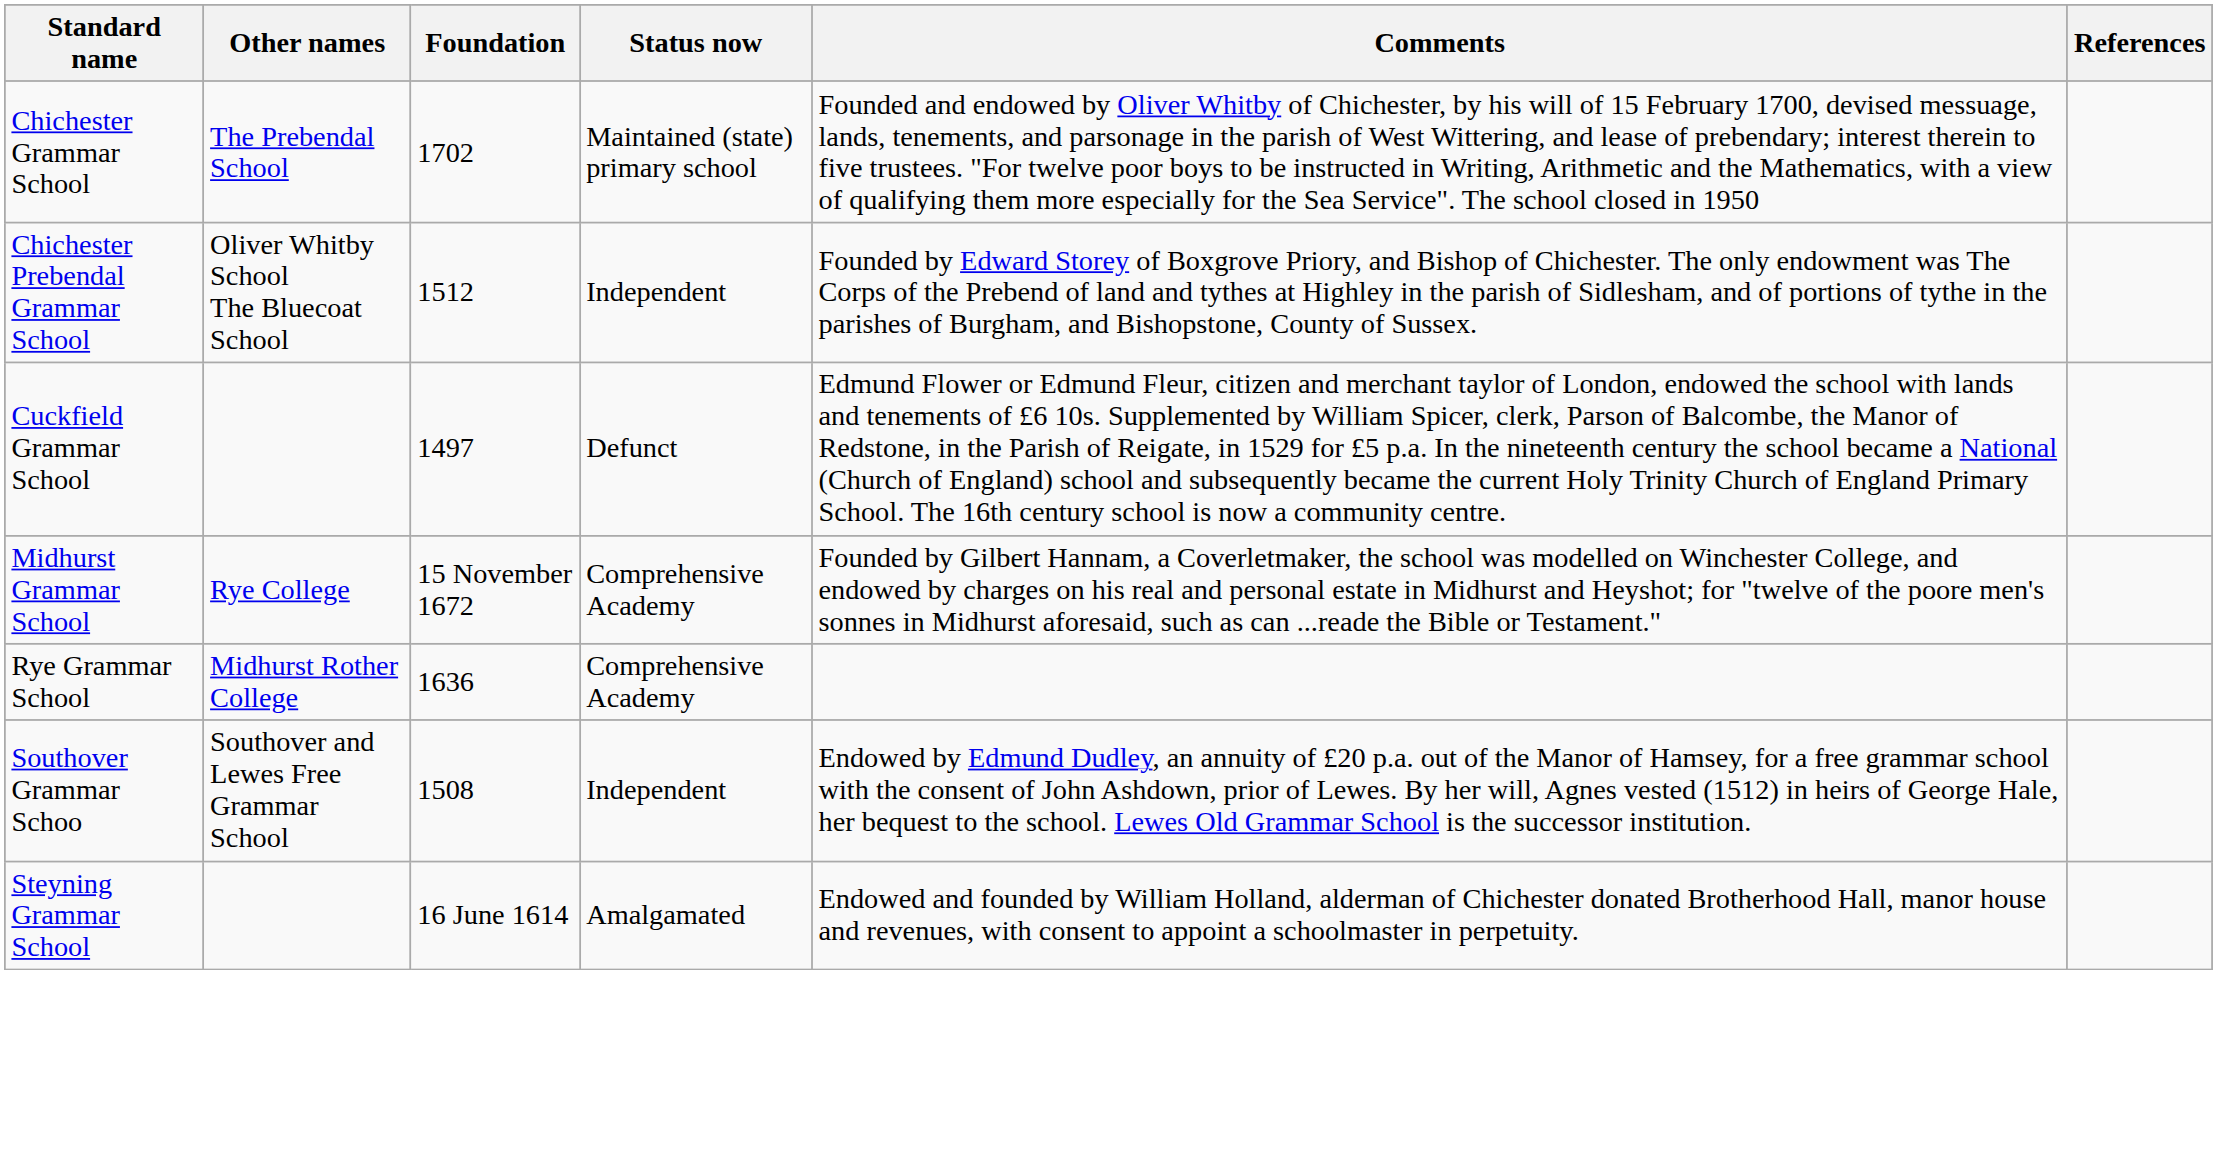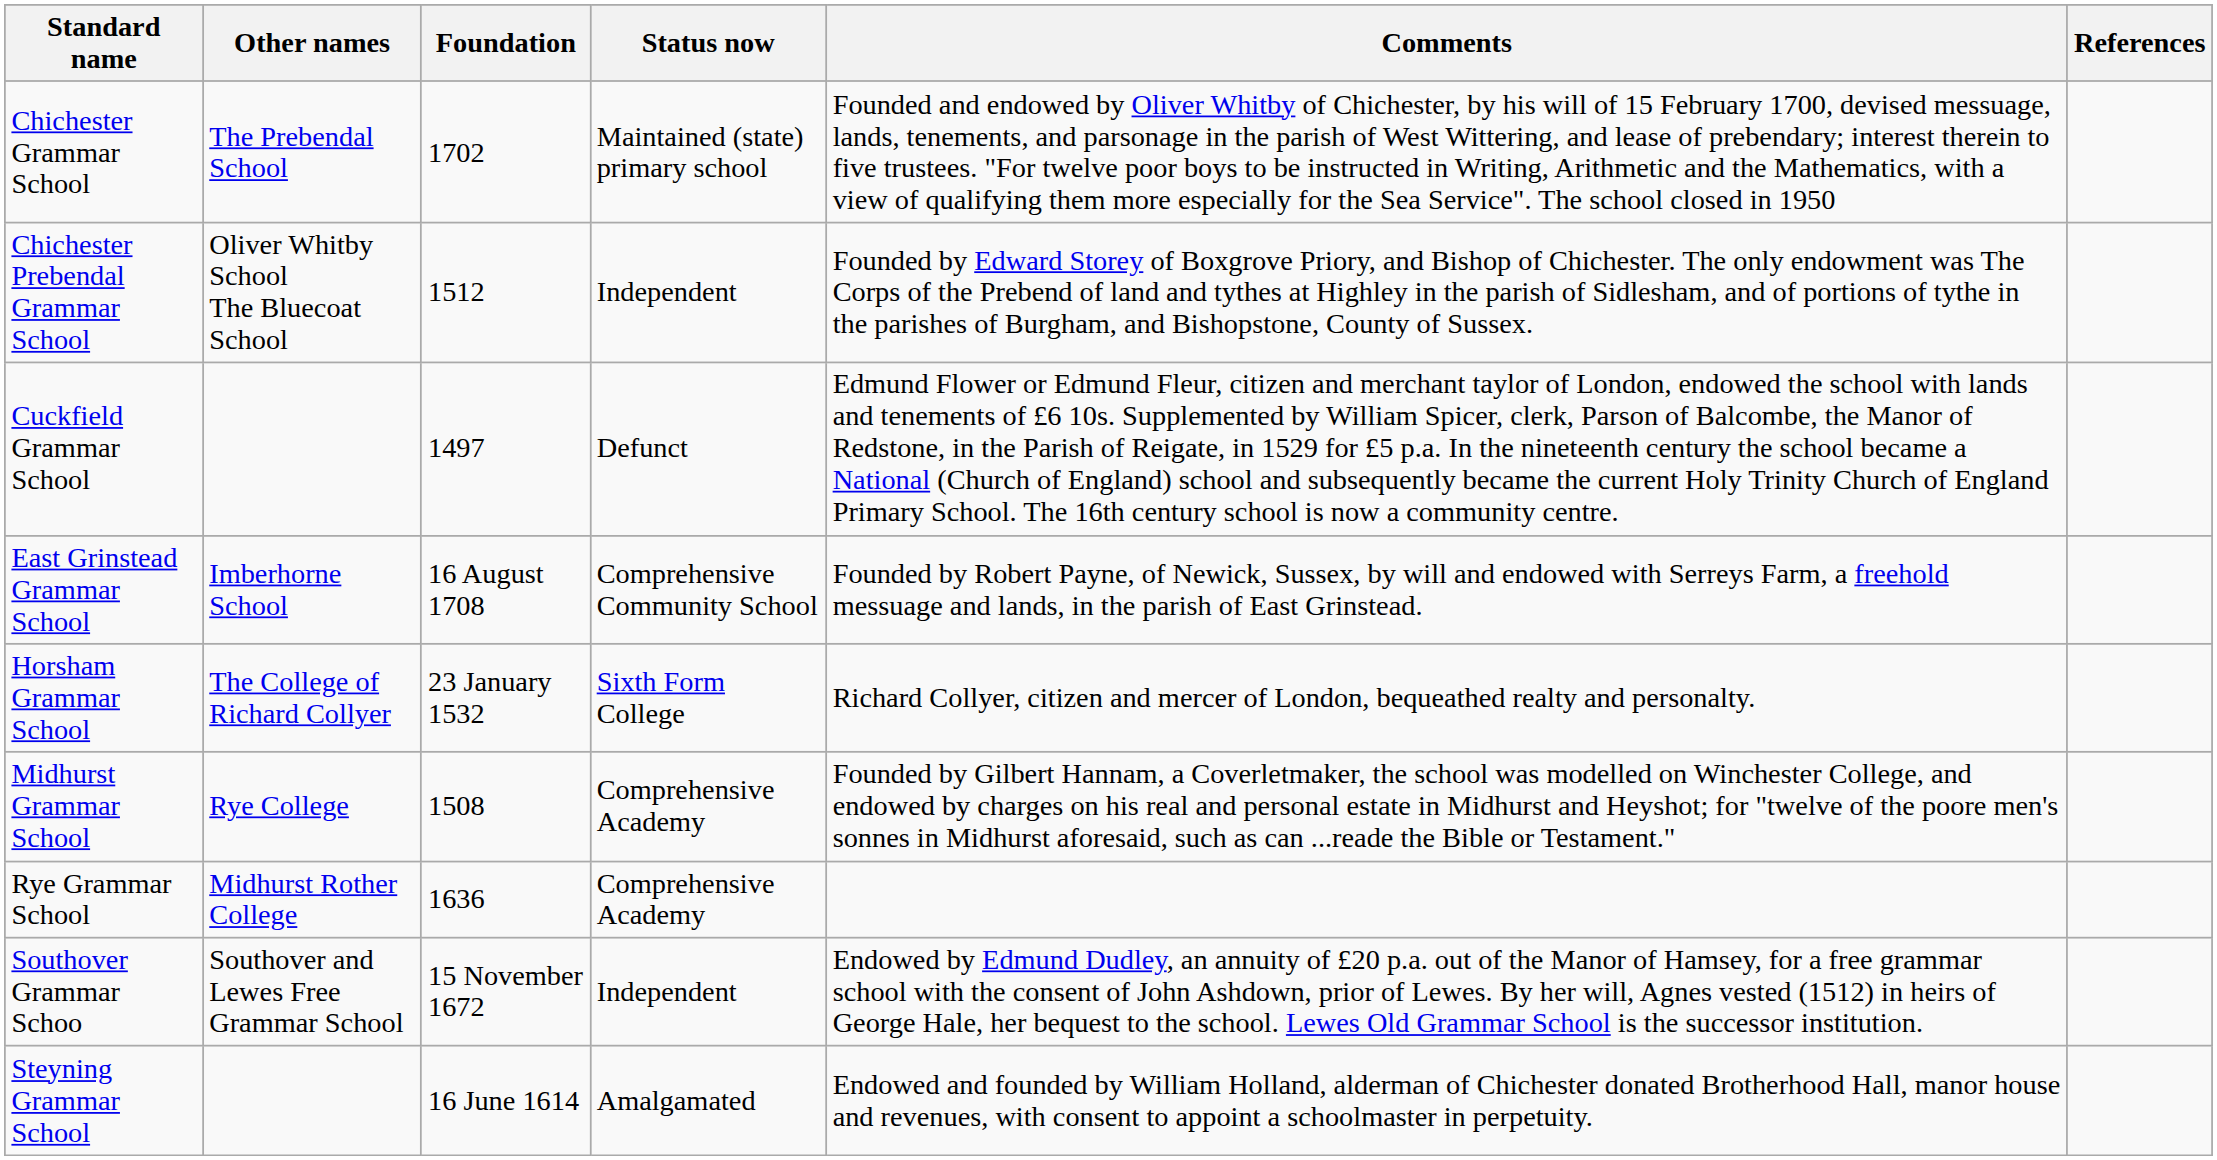+ row: East Grinstead Grammar School | Imberhorne School | 16 August 1708 | Comprehensive Community School | Founded by Robert Payne, of Newick, Sussex, by will and endowed with Serreys Farm, a freehold messuage and lands, in the parish of East Grinstead.
+ row: Horsham Grammar School | The College of Richard Collyer | 23 January 1532 | Sixth Form College | Richard Collyer, citizen and mercer of London, bequeathed realty and personalty.
Midhurst Grammar School | Foundation: 15 November 1672 -> 1508
Southover Grammar Schoo | Foundation: 1508 -> 15 November 1672
